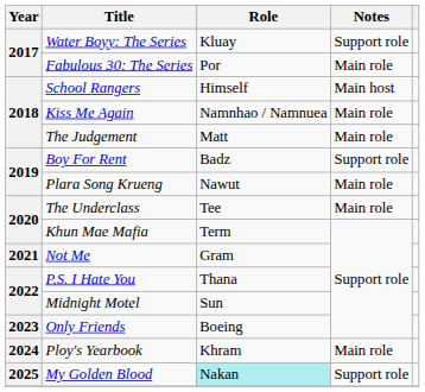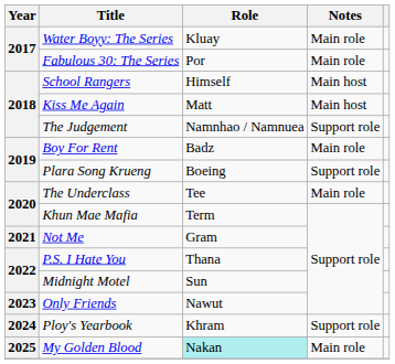Water Boyy: The Series | Notes: Support role -> Main role
Kiss Me Again | Role: Namnhao / Namnuea -> Matt
Kiss Me Again | Notes: Main role -> Main host
The Judgement | Role: Matt -> Namnhao / Namnuea
The Judgement | Notes: Main role -> Support role
Boy For Rent | Notes: Support role -> Main role
Plara Song Krueng | Role: Nawut -> Boeing
Plara Song Krueng | Notes: Main role -> Support role
Only Friends | Role: Boeing -> Nawut
Ploy's Yearbook | Notes: Main role -> Support role
My Golden Blood | Notes: Support role -> Main role
